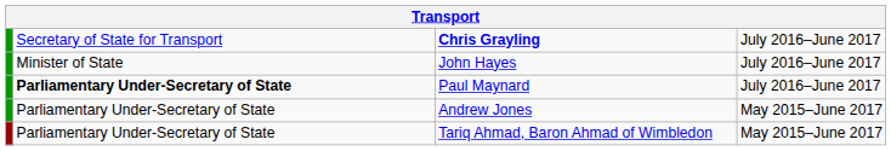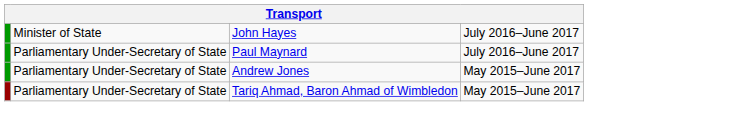- row: Secretary of State for Transport | Chris Grayling | July 2016–June 2017
Paul Maynard | column 2: bold -> normal
